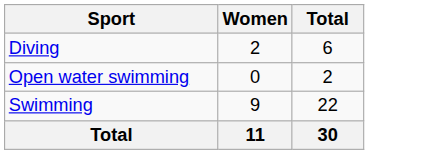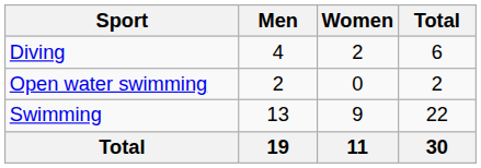+ column: Men | 4 | 2 | 13 | 19
